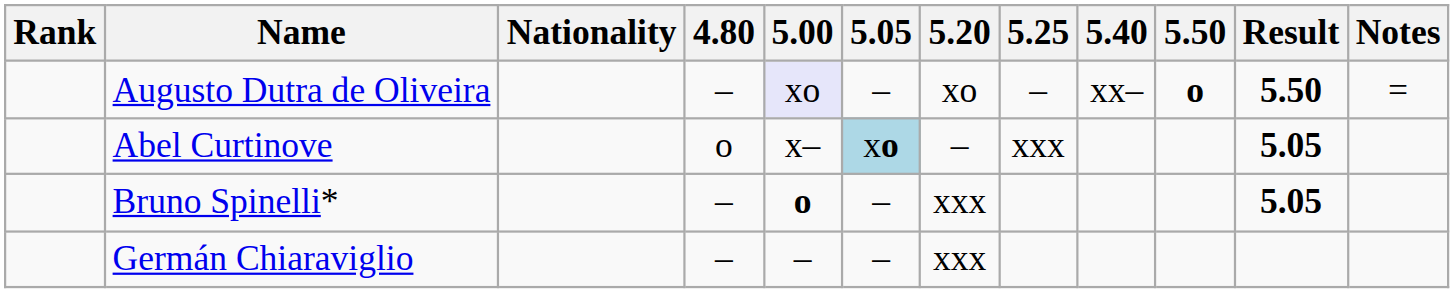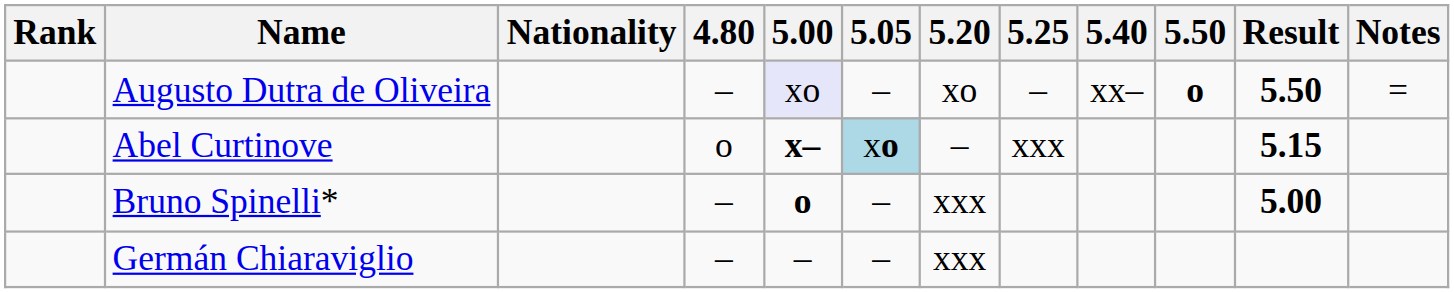Abel Curtinove | 5.00: normal -> bold
Abel Curtinove | Result: 5.05 -> 5.15
Bruno Spinelli* | Result: 5.05 -> 5.00
